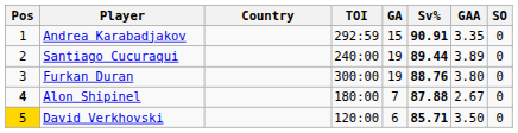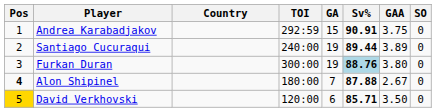Andrea Karabadjakov | GAA: 3.35 -> 3.75
Furkan Duran | Sv%: no background -> lightblue background
